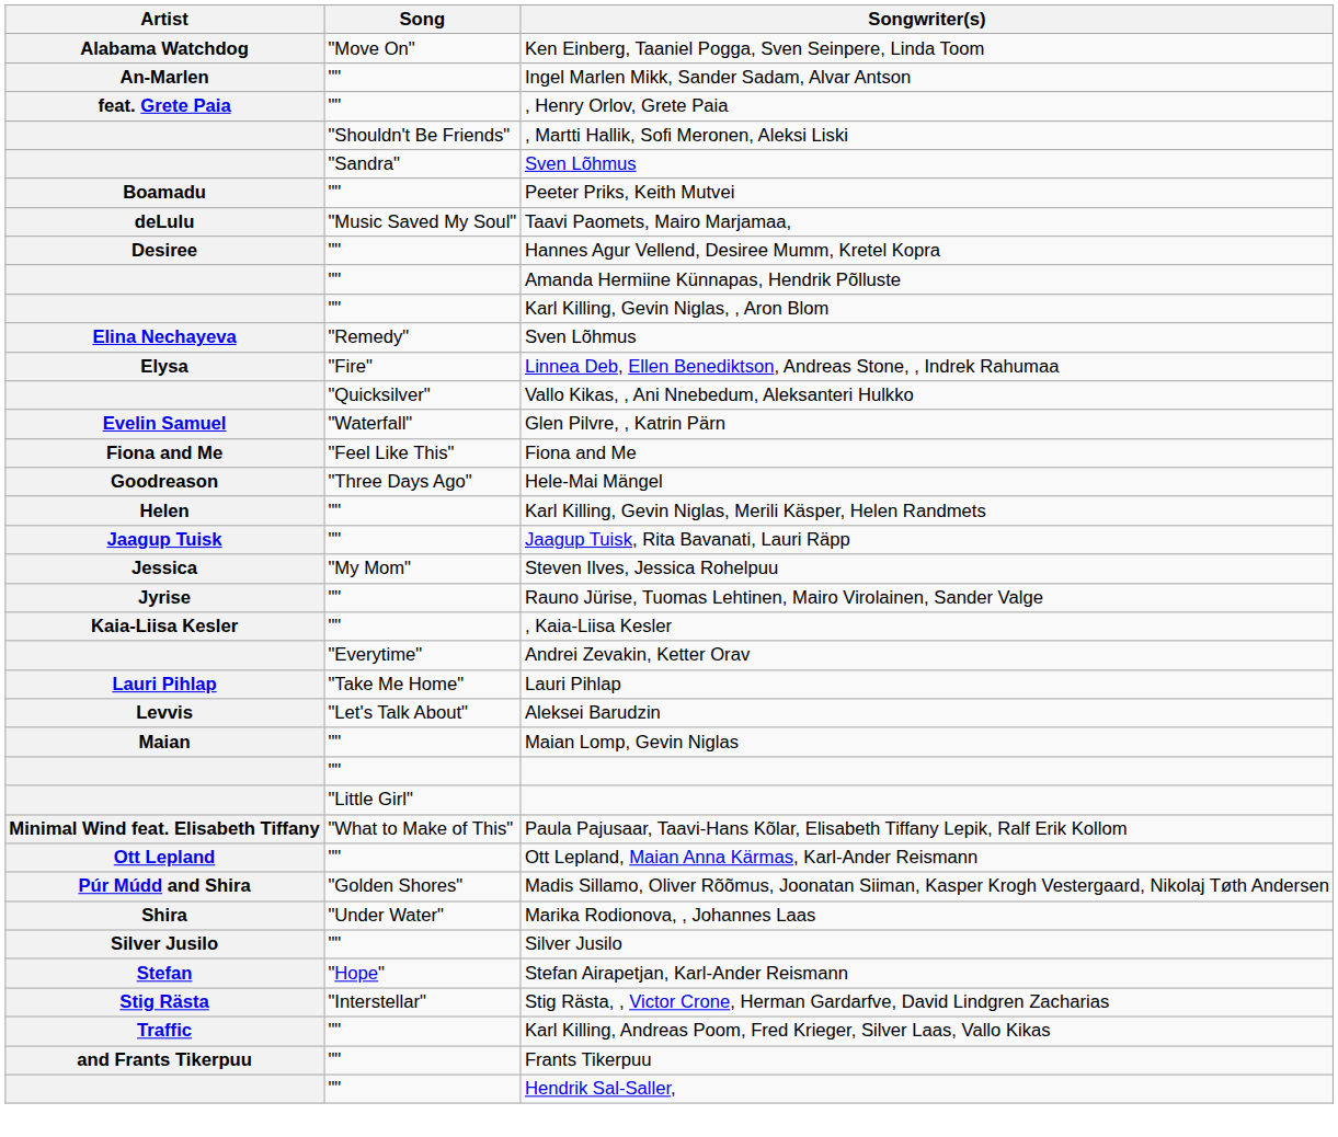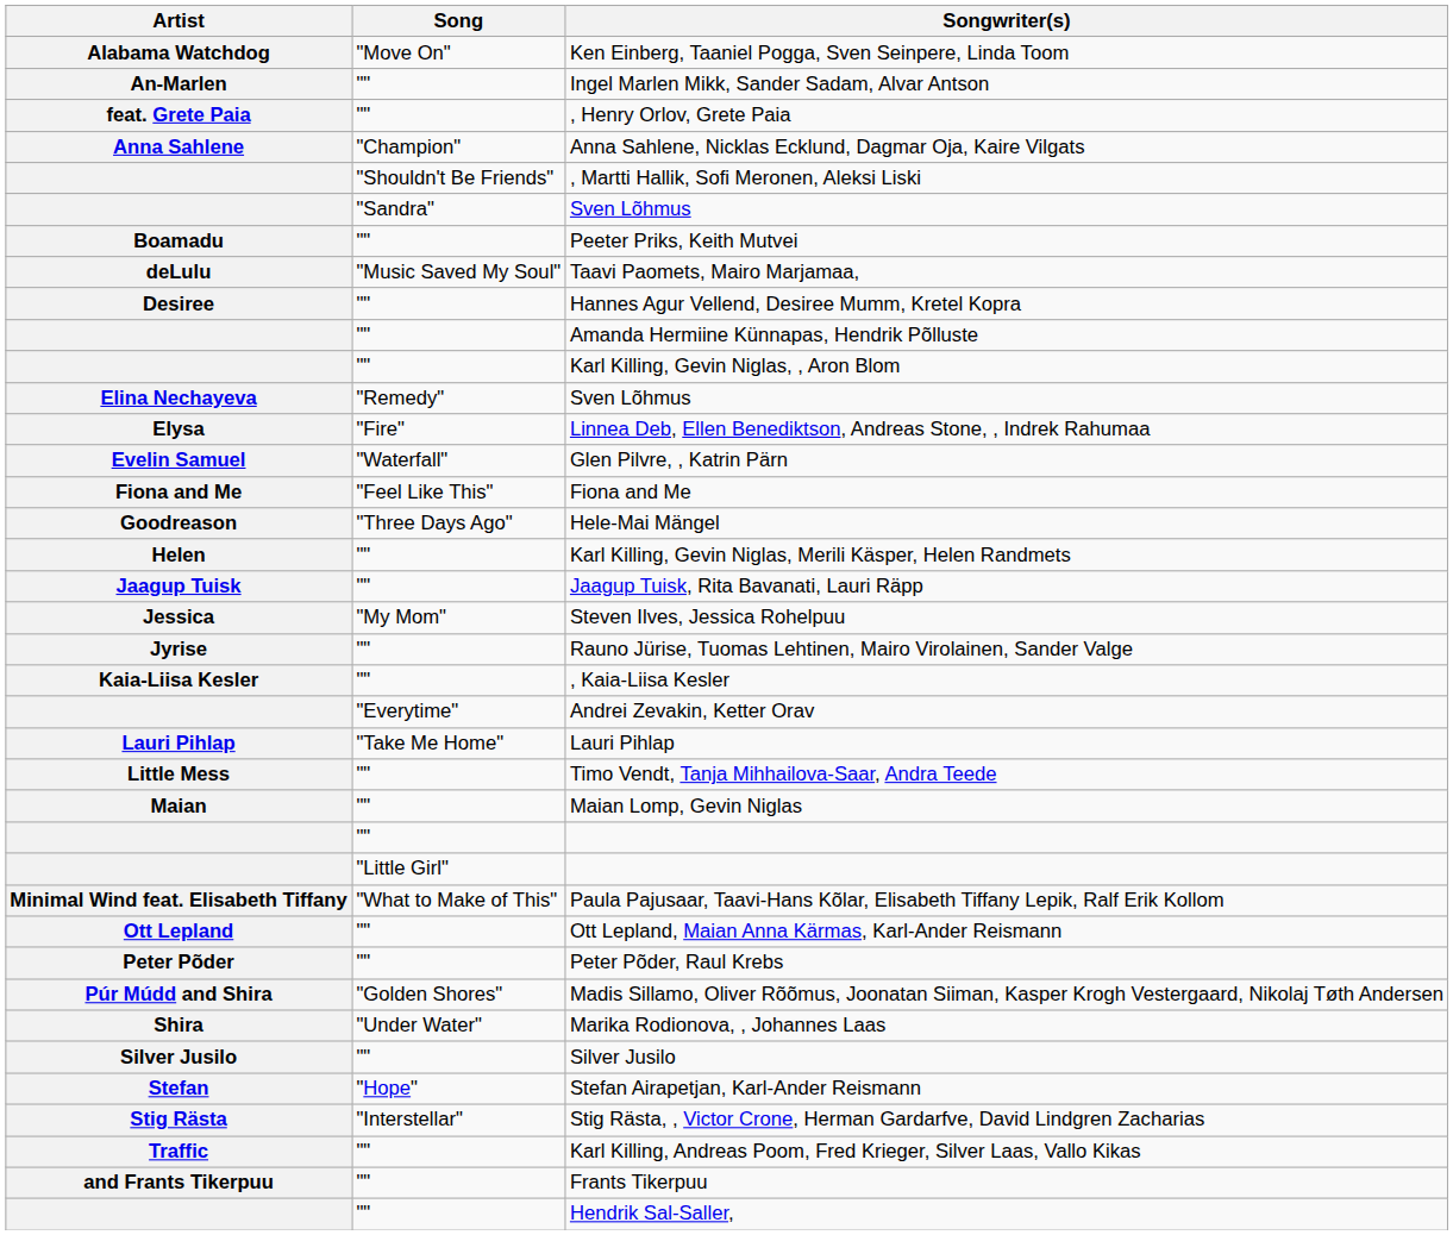+ row: Anna Sahlene | "Champion" | Anna Sahlene, Nicklas Ecklund, Dagmar Oja, Kaire Vilgats
- row: "Quicksilver" | Vallo Kikas, , Ani Nnebedum, Aleksanteri Hulkko
- row: Levvis | "Let's Talk About" | Aleksei Barudzin
+ row: Little Mess | "" | Timo Vendt, Tanja Mihhailova-Saar, Andra Teede
+ row: Peter Põder | "" | Peter Põder, Raul Krebs
